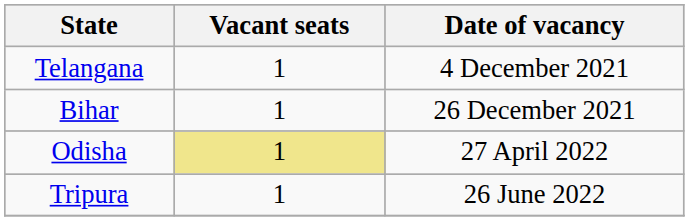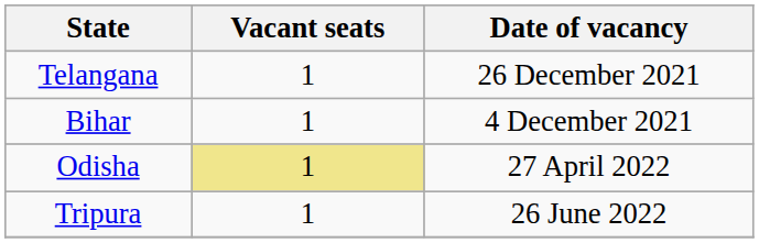Telangana | Date of vacancy: 4 December 2021 -> 26 December 2021
Bihar | Date of vacancy: 26 December 2021 -> 4 December 2021
